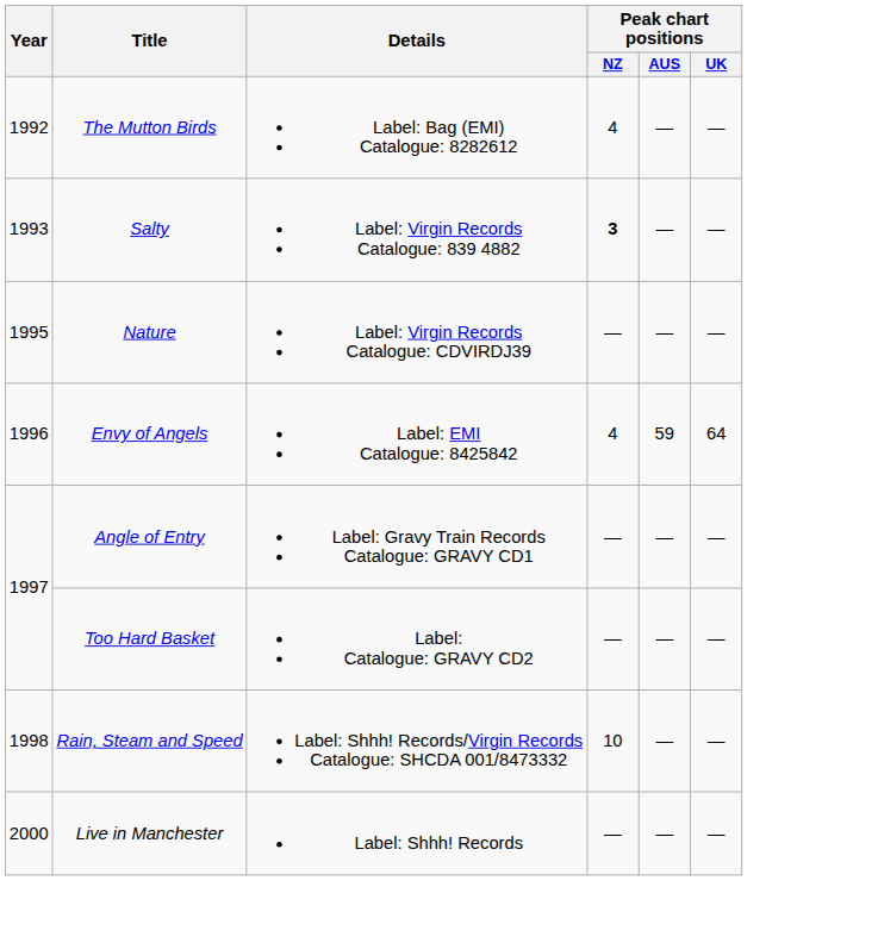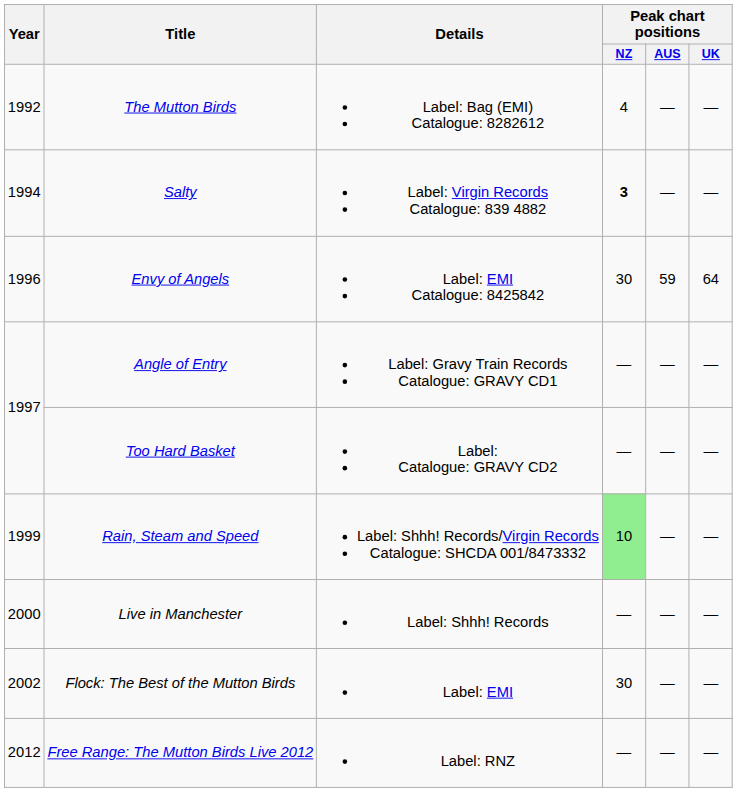Salty | Year: 1993 -> 1994
- row: 1995 | Nature | Label: Virgin Records Catalogue: CDVIRDJ39 | — | — | —
Envy of Angels | Peak chart positions / NZ: 4 -> 30
Rain, Steam and Speed | Year: 1998 -> 1999
Rain, Steam and Speed | Peak chart positions / NZ: no background -> lightgreen background
+ row: 2002 | Flock: The Best of the Mutton Birds | Label: EMI | 30 | — | —
+ row: 2012 | Free Range: The Mutton Birds Live 2012 | Label: RNZ | — | — | —
